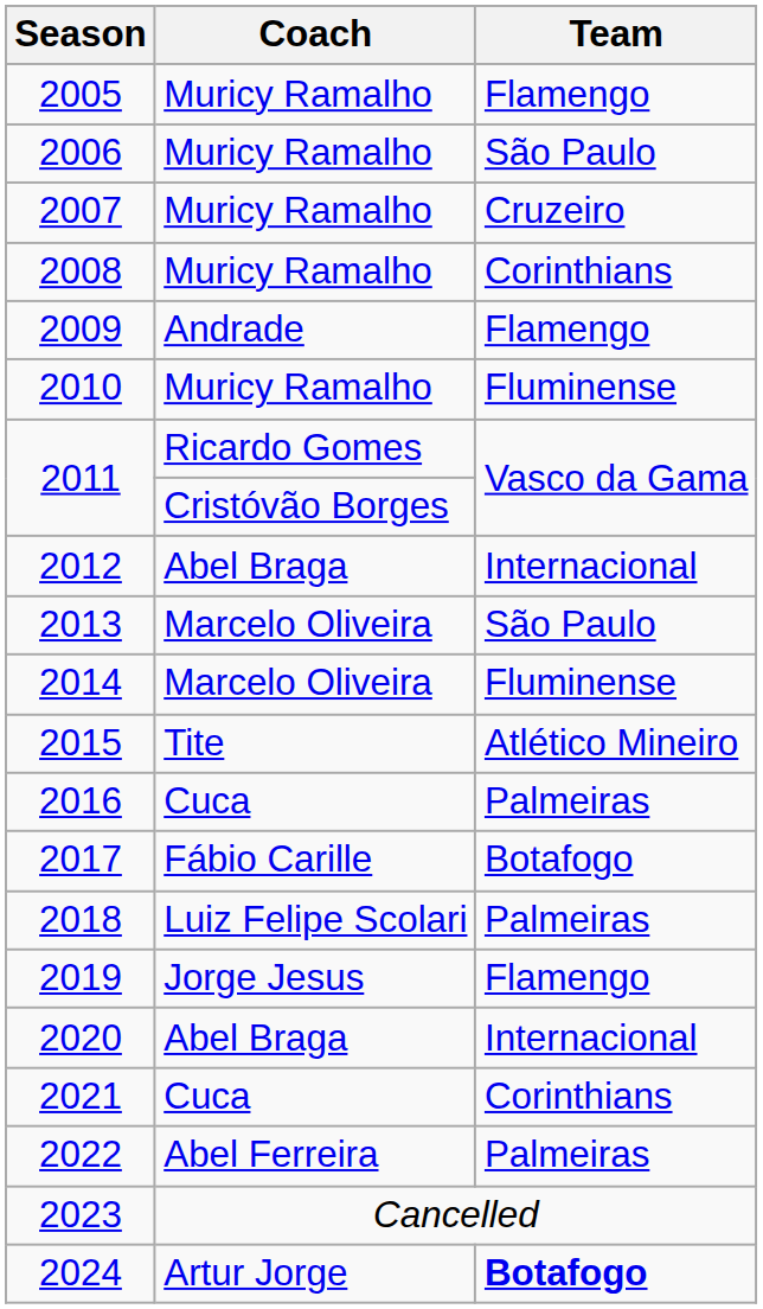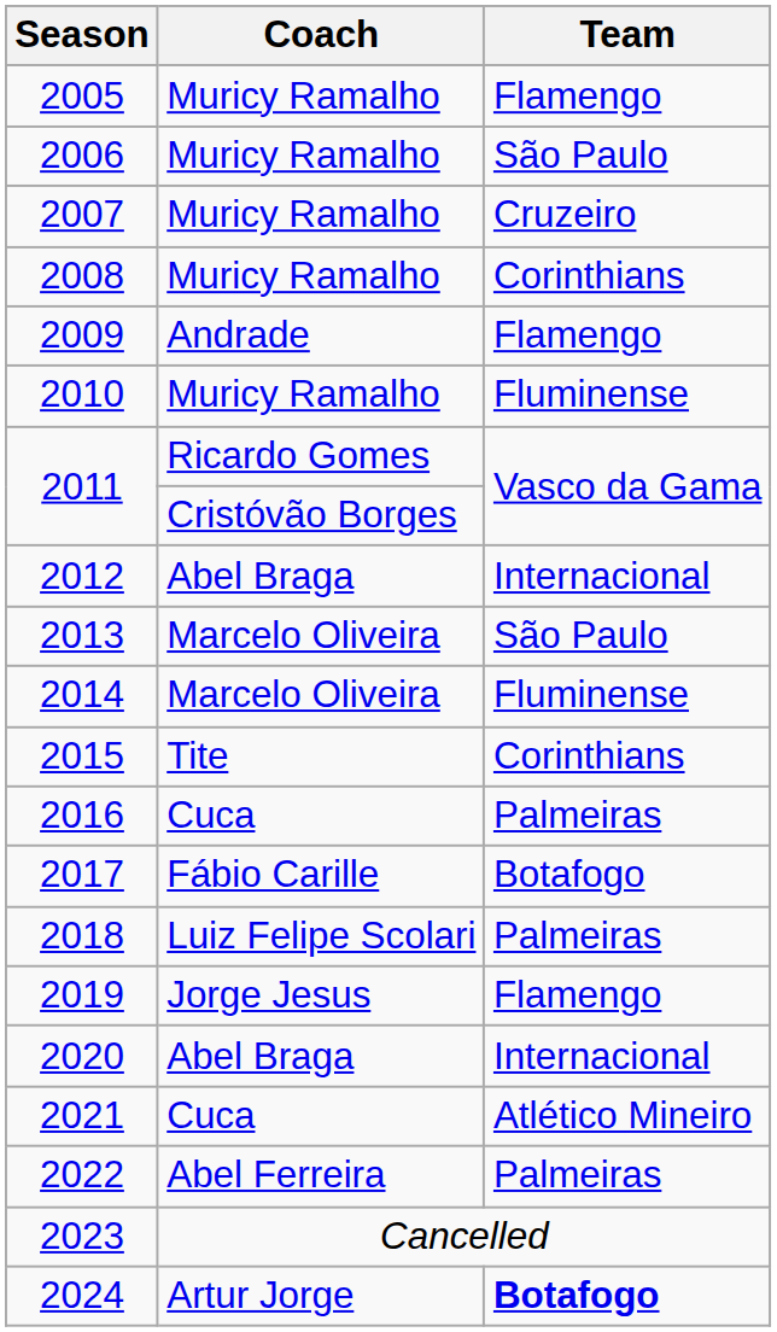2015 | Team: Atlético Mineiro -> Corinthians
2021 | Team: Corinthians -> Atlético Mineiro
